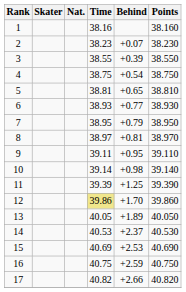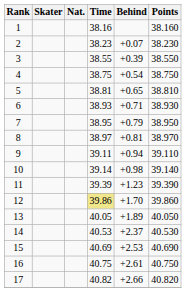6 | Behind: +0.77 -> +0.71
9 | Behind: +0.95 -> +0.94
11 | Behind: +1.25 -> +1.23
16 | Behind: +2.59 -> +2.61
